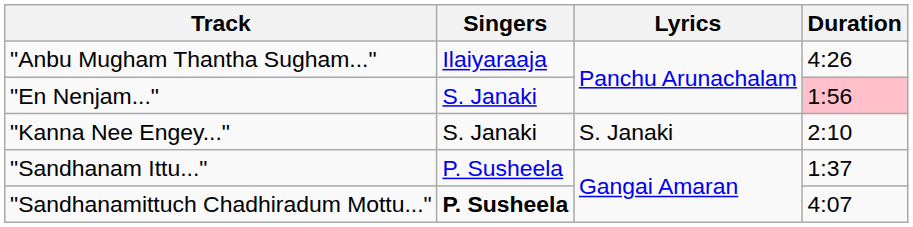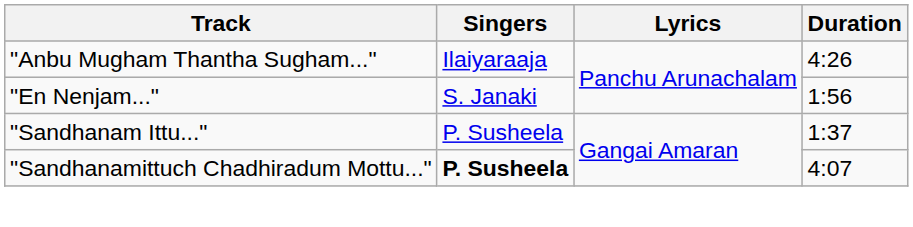"En Nenjam..." | Duration: pink background -> no background
- row: "Kanna Nee Engey..." | S. Janaki | S. Janaki | 2:10
